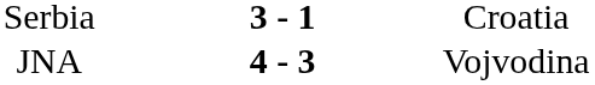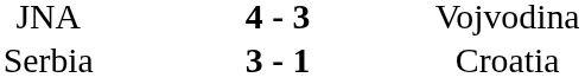rows swapped: Serbia <-> JNA
